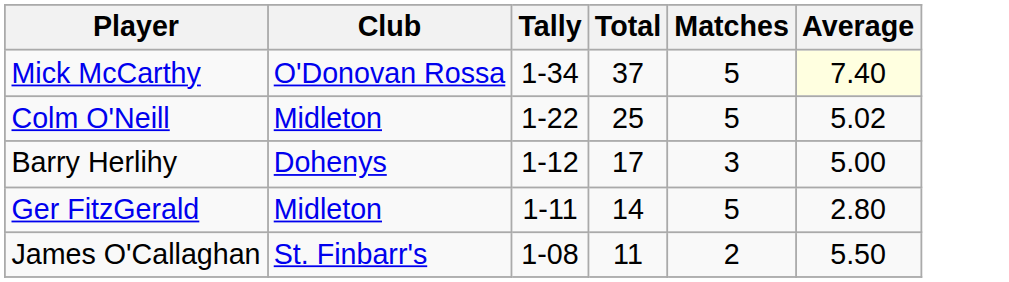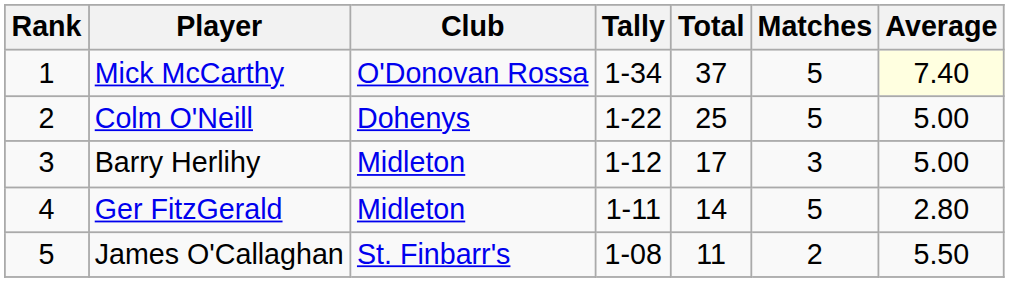+ column: Rank | 1 | 2 | 3 | 4 | 5
Colm O'Neill | Club: Midleton -> Dohenys
Colm O'Neill | Average: 5.02 -> 5.00
Barry Herlihy | Club: Dohenys -> Midleton
